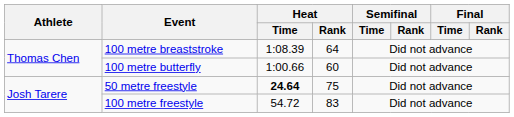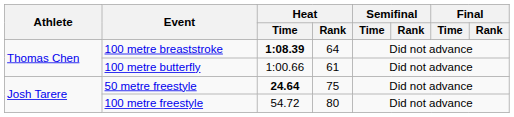100 metre breaststroke | Heat / Time: normal -> bold
100 metre butterfly | Heat / Rank: 60 -> 61
100 metre freestyle | Heat / Rank: 83 -> 80
